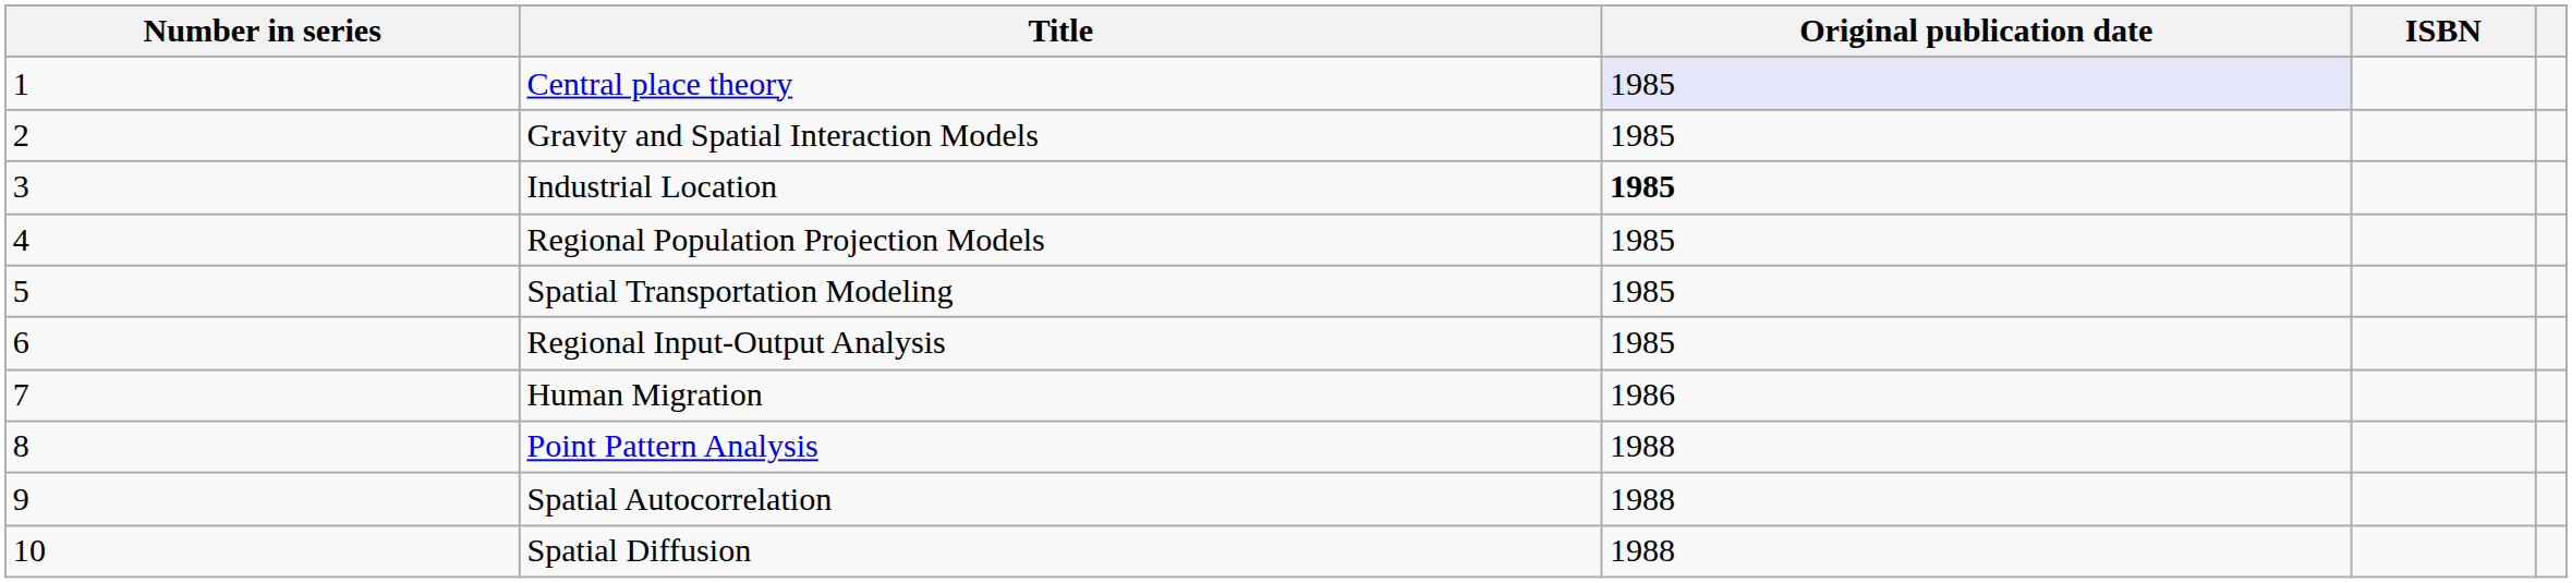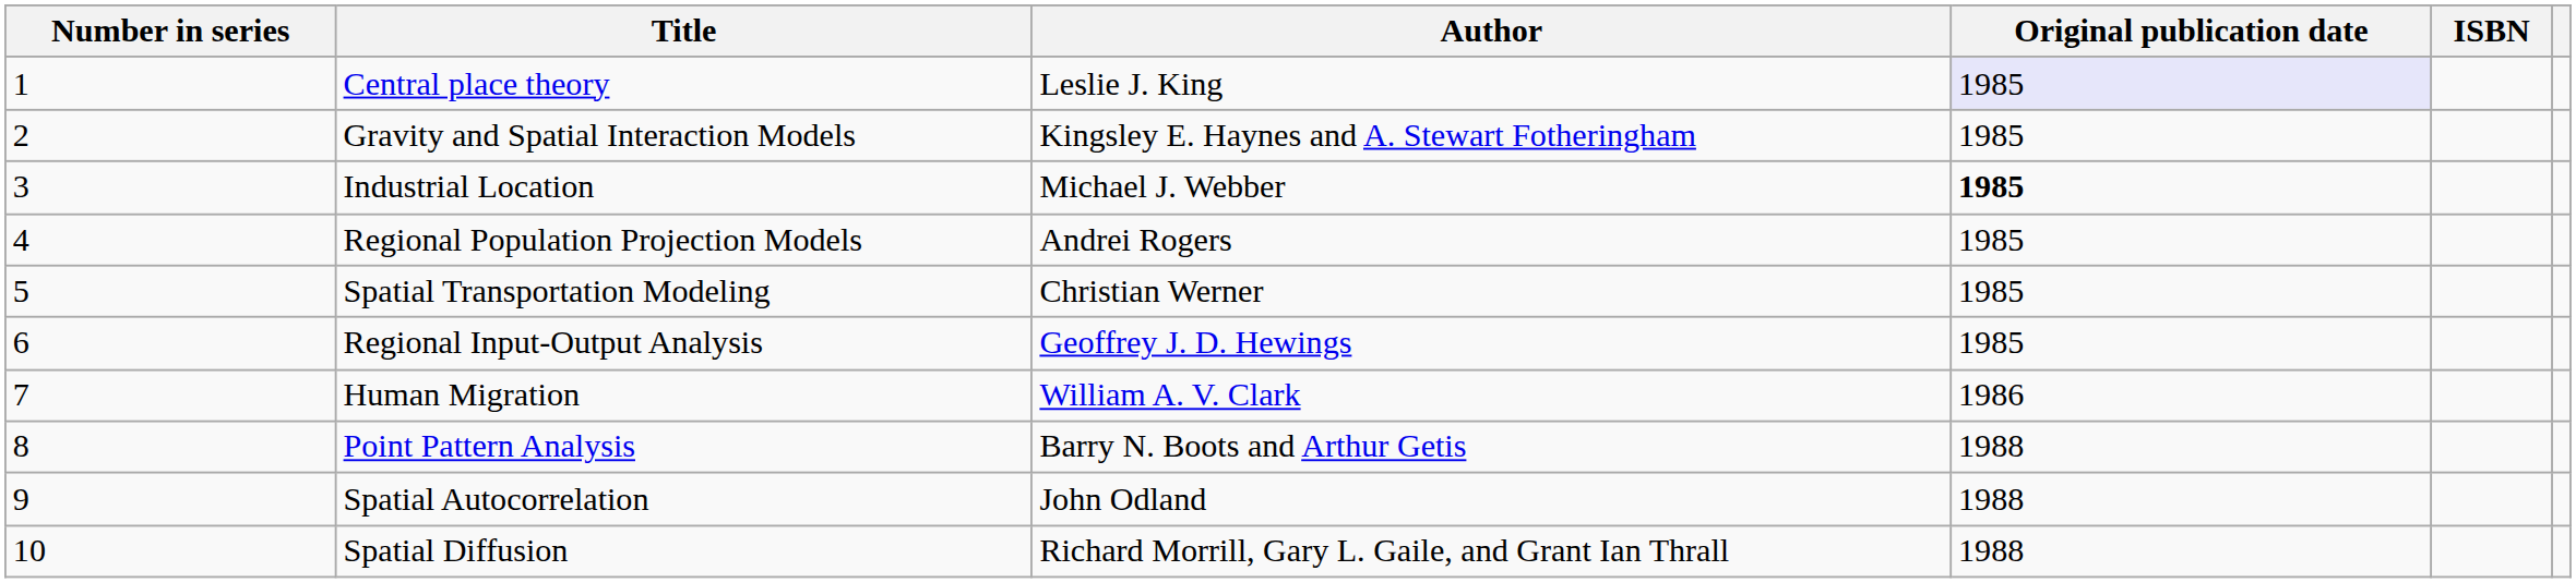+ column: Author | Leslie J. King | Kingsley E. Haynes and A. Stewart Fotheringham | Michael J. Webber | Andrei Rogers | Christian Werner | Geoffrey J. D. Hewings | William A. V. Clark | Barry N. Boots and Arthur Getis | John Odland | Richard Morrill, Gary L. Gaile, and Grant Ian Thrall
